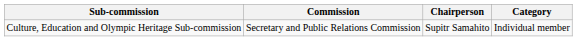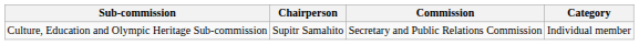columns swapped: Commission <-> Chairperson
